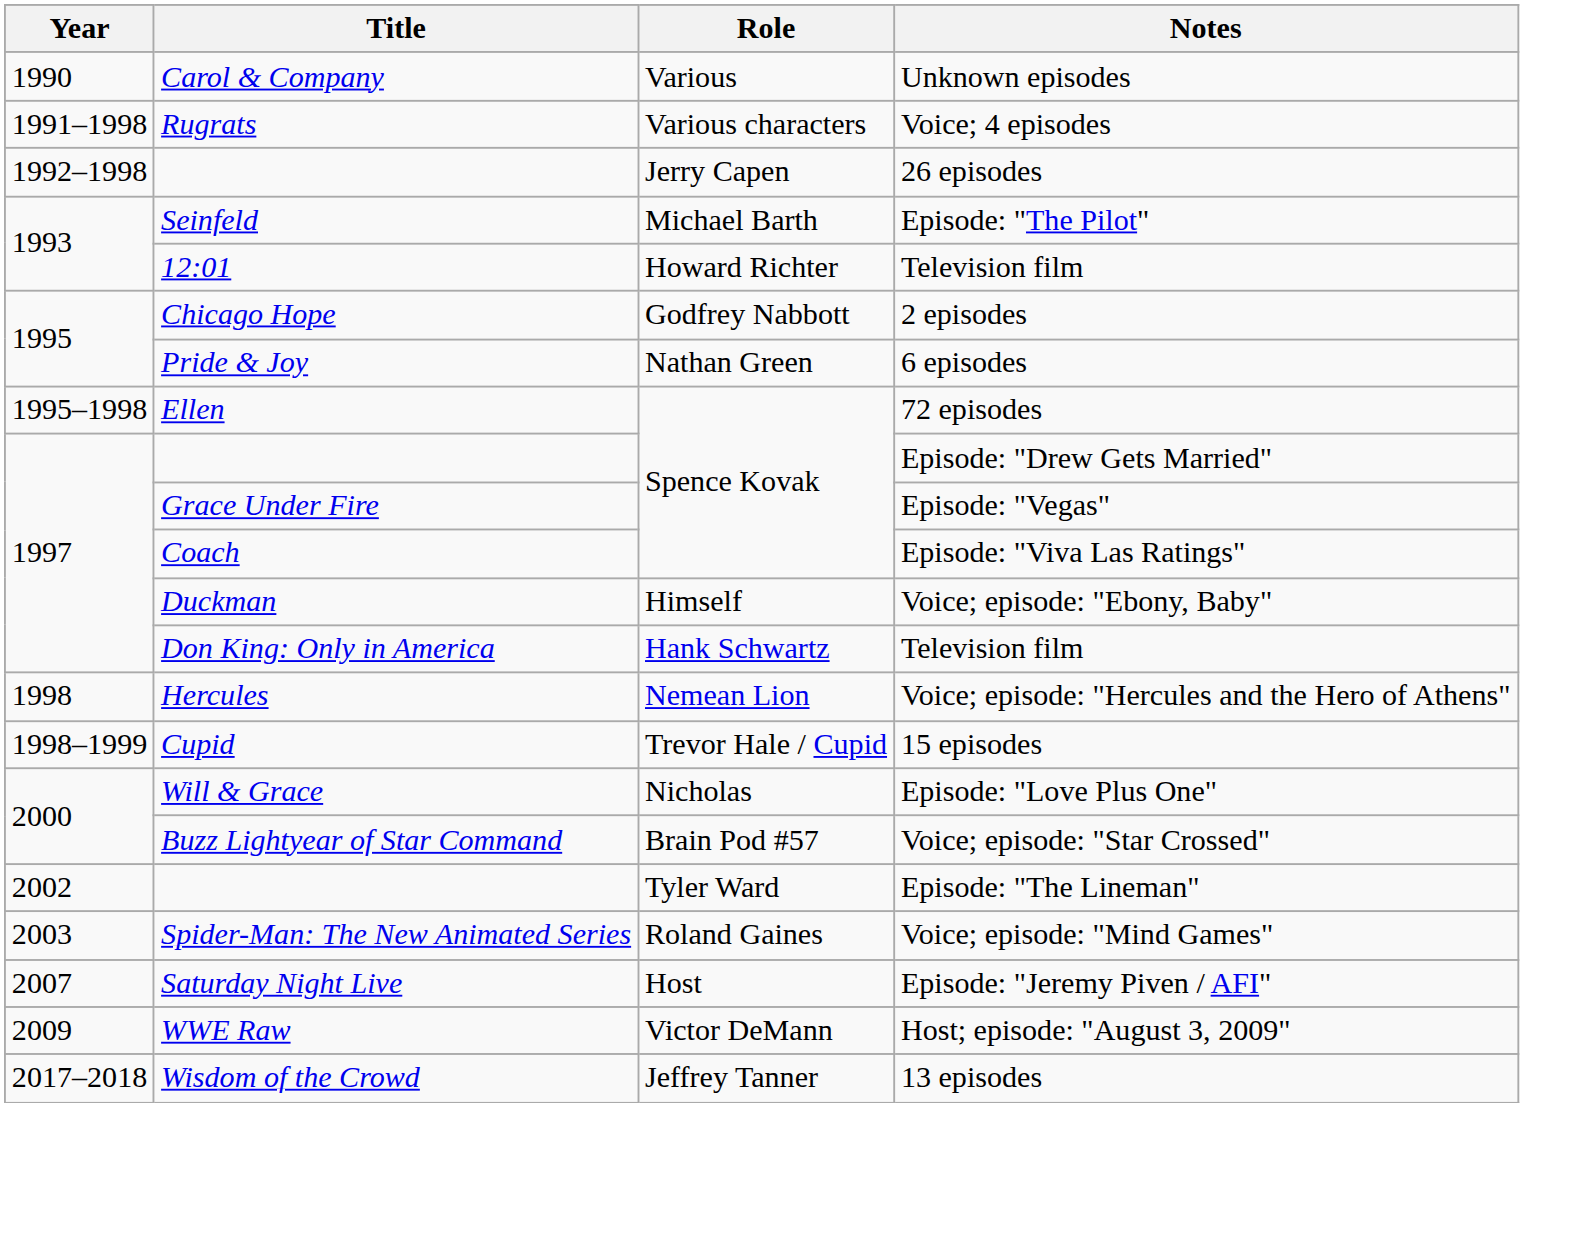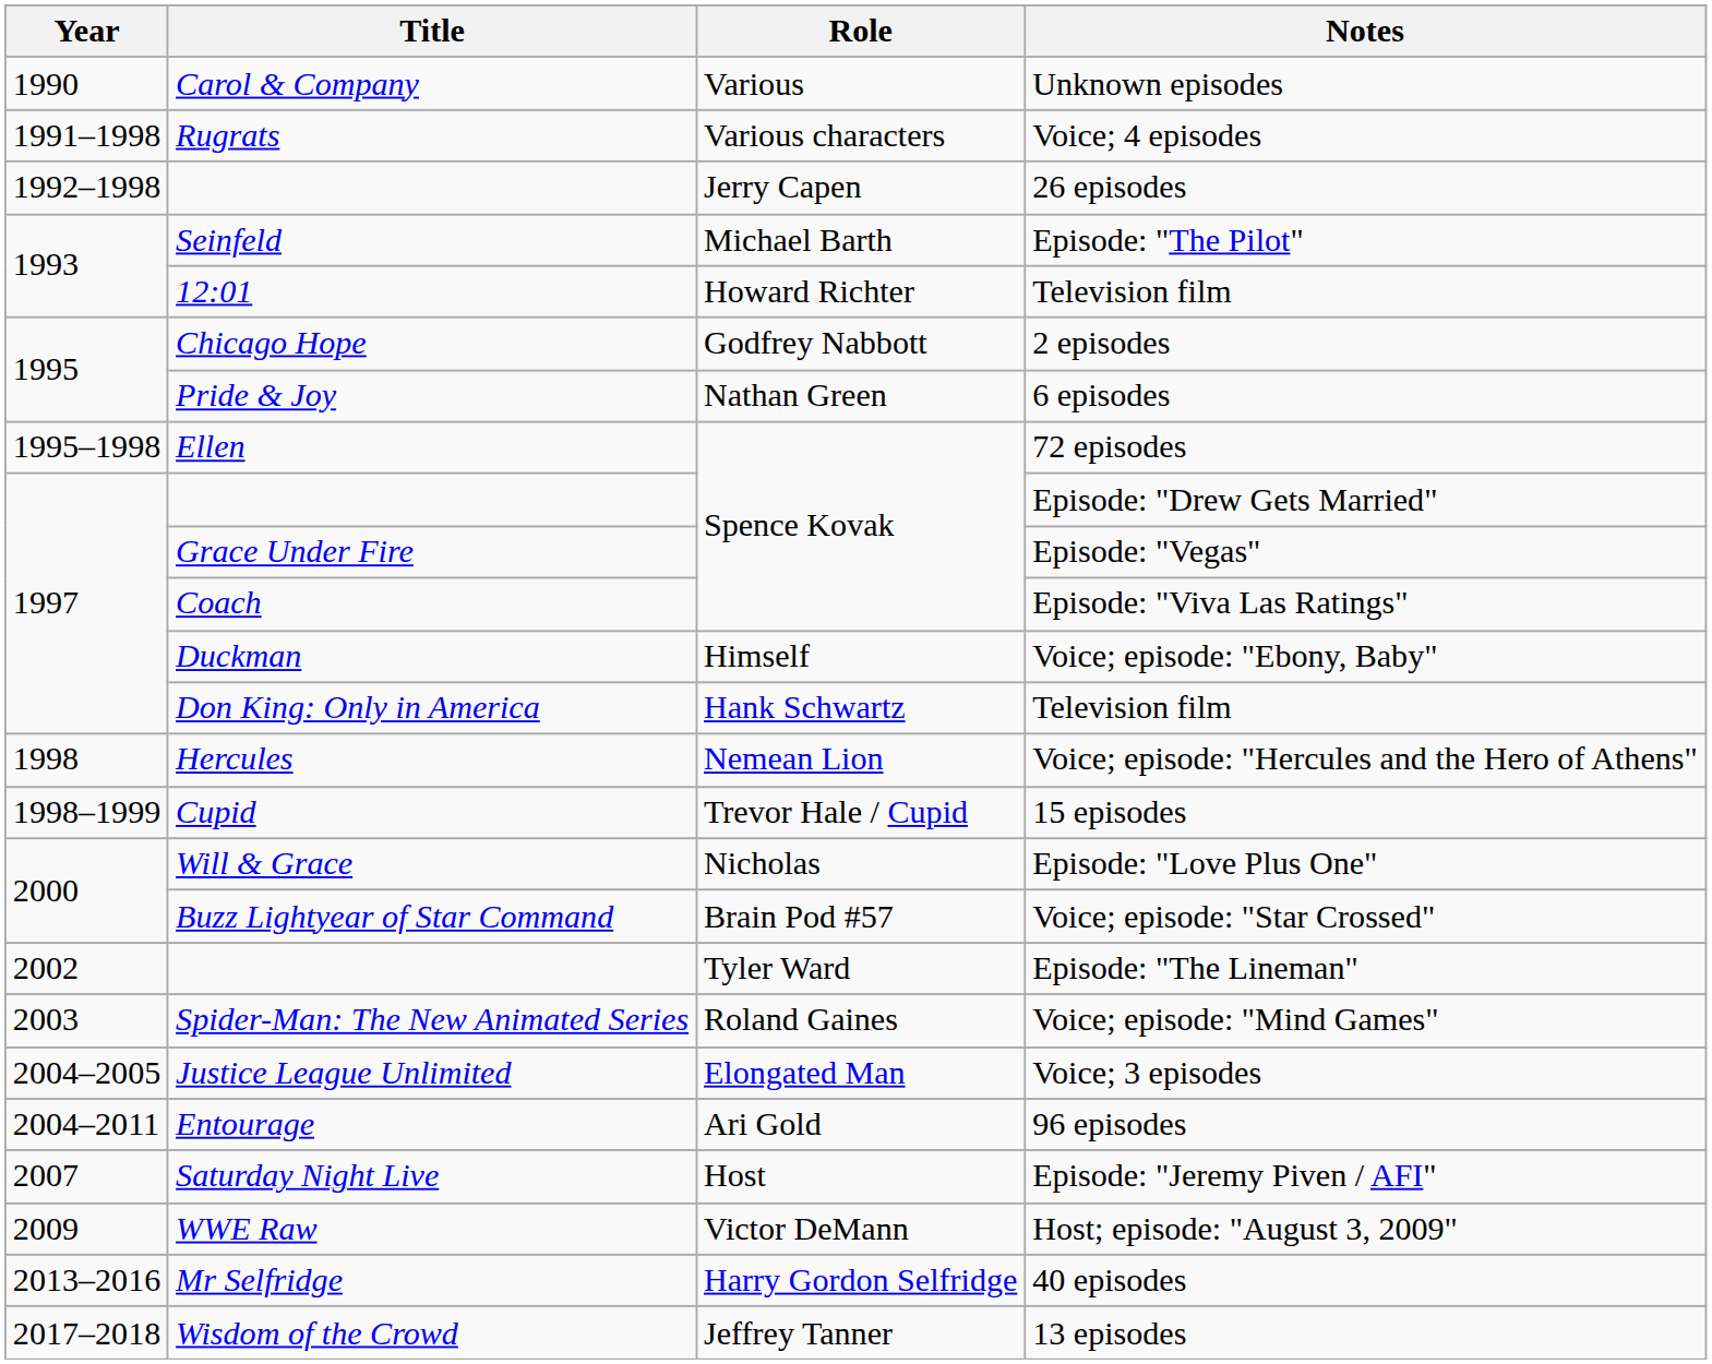+ row: 2004–2005 | Justice League Unlimited | Elongated Man | Voice; 3 episodes
+ row: 2004–2011 | Entourage | Ari Gold | 96 episodes
+ row: 2013–2016 | Mr Selfridge | Harry Gordon Selfridge | 40 episodes
